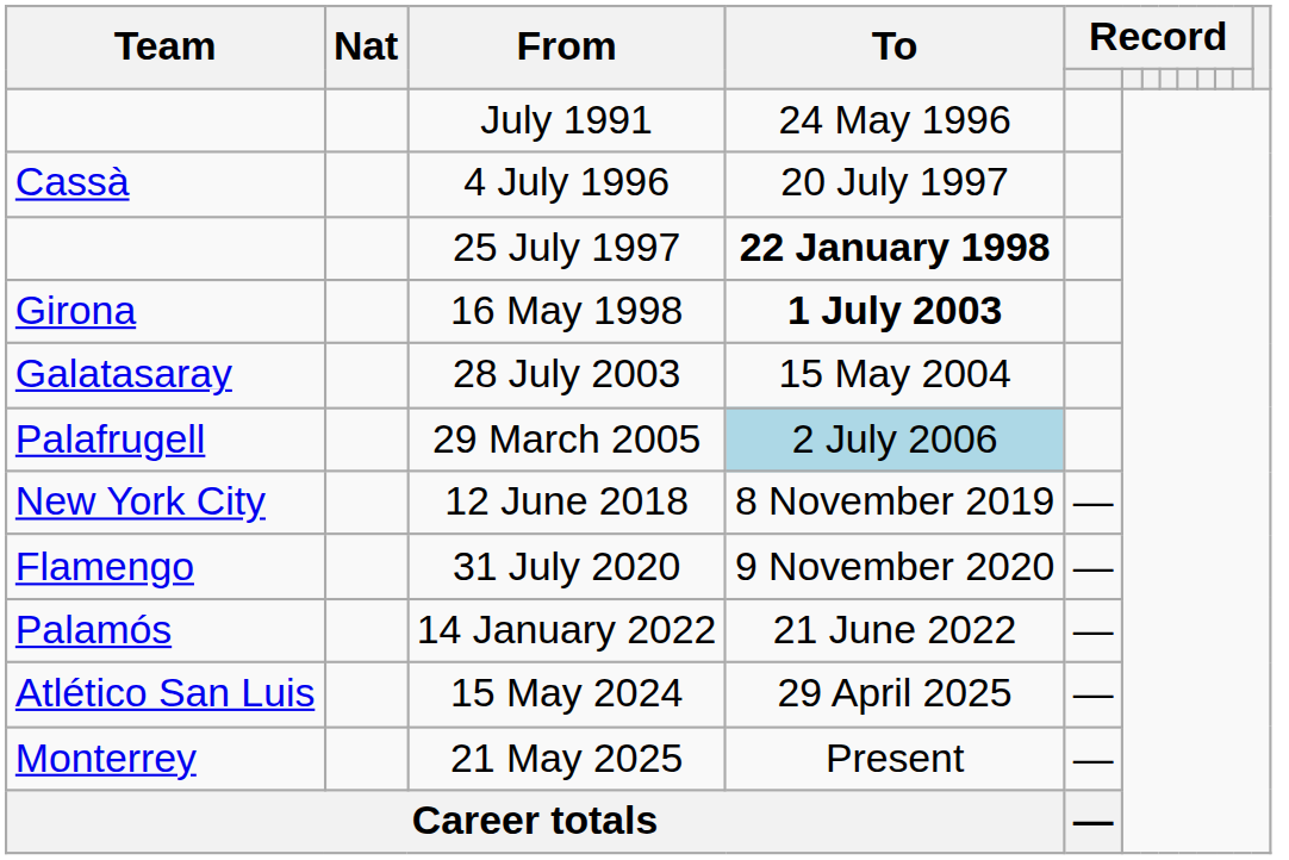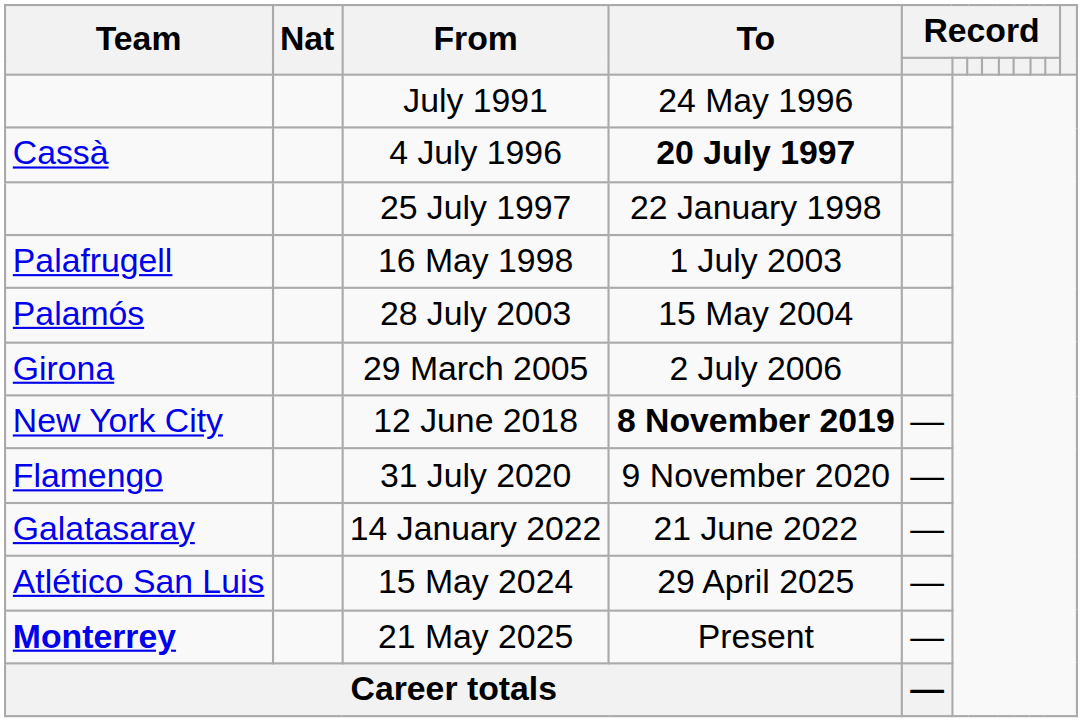4 July 1996 | To: normal -> bold
25 July 1997 | To: bold -> normal
16 May 1998 | Team: Girona -> Palafrugell
16 May 1998 | To: bold -> normal
28 July 2003 | Team: Galatasaray -> Palamós
29 March 2005 | Team: Palafrugell -> Girona
29 March 2005 | To: lightblue background -> no background
12 June 2018 | To: normal -> bold
14 January 2022 | Team: Palamós -> Galatasaray
21 May 2025 | Team: normal -> bold
